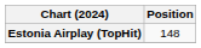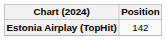Estonia Airplay (TopHit) | Position: 148 -> 142
